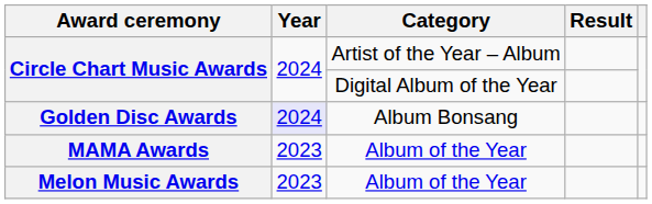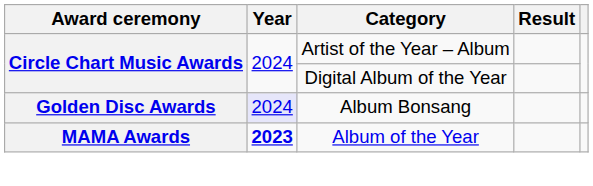MAMA Awards | Year: normal -> bold
- row: Melon Music Awards | 2023 | Album of the Year
